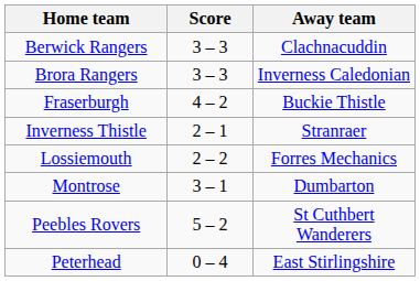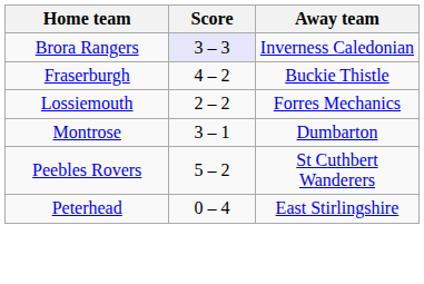- row: Berwick Rangers | 3 – 3 | Clachnacuddin
Brora Rangers | Score: no background -> lavender background
- row: Inverness Thistle | 2 – 1 | Stranraer
